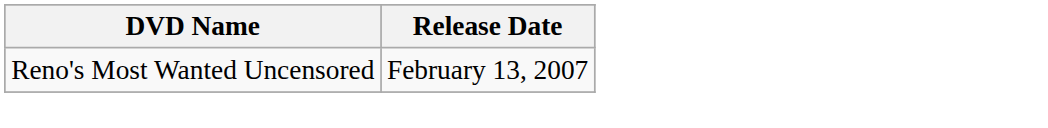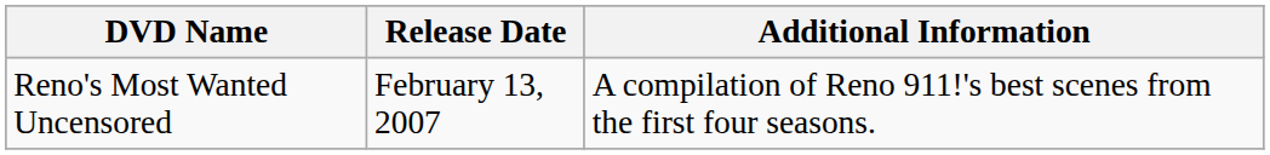+ column: Additional Information | A compilation of Reno 911!'s best scenes from the first four seasons.
